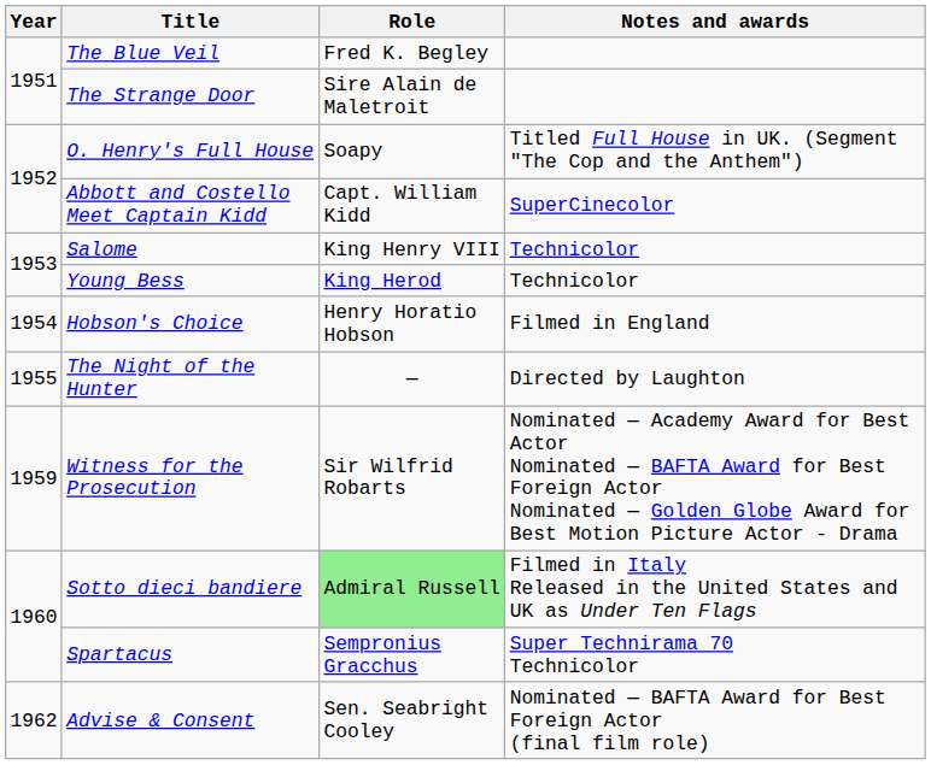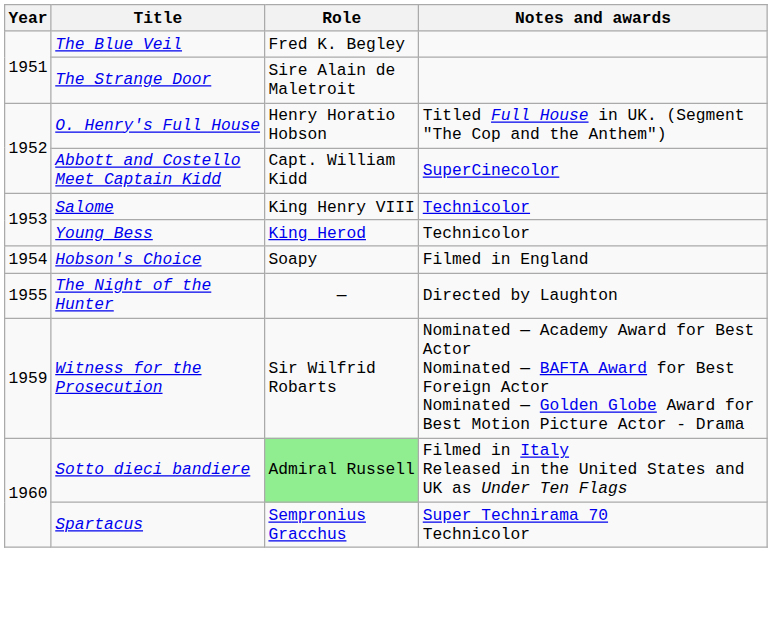O. Henry's Full House | Role: Soapy -> Henry Horatio Hobson
Hobson's Choice | Role: Henry Horatio Hobson -> Soapy
- row: 1962 | Advise & Consent | Sen. Seabright Cooley | Nominated — BAFTA Award for Best Foreign Actor (final film role)
